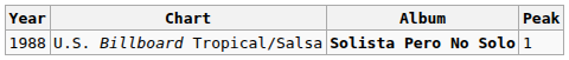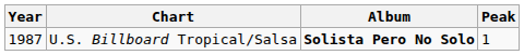U.S. Billboard Tropical/Salsa | Year: 1988 -> 1987
